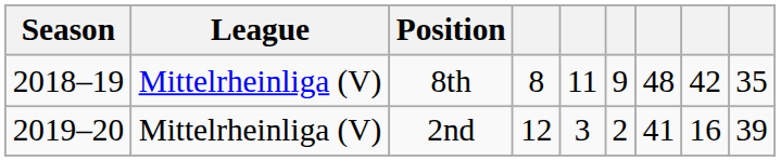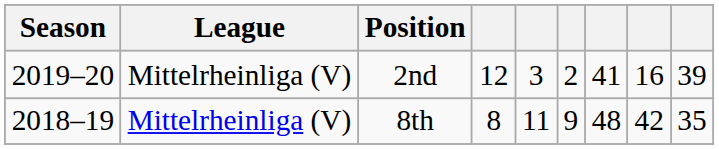rows swapped: 8th <-> 2nd
